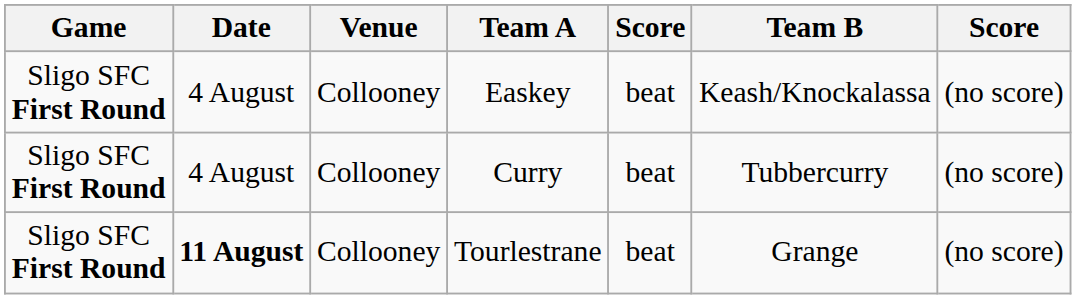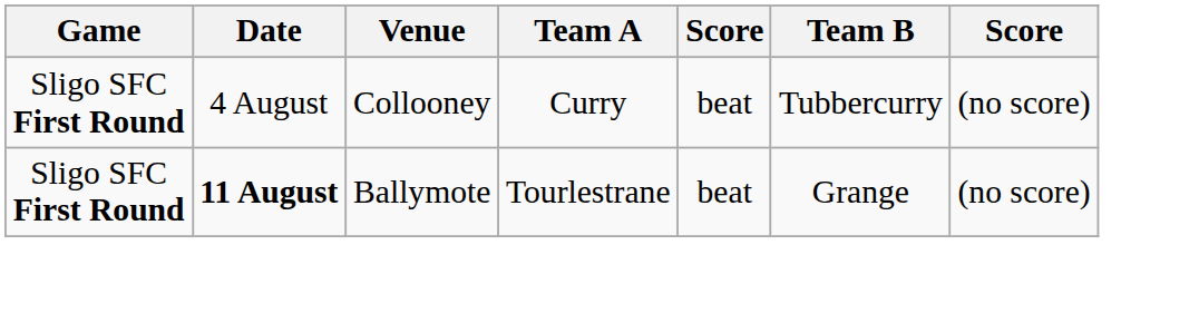- row: Sligo SFC First Round | 4 August | Collooney | Easkey | beat | Keash/Knockalassa | (no score)
Tourlestrane | Venue: Collooney -> Ballymote
